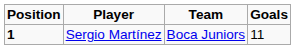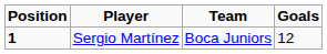Sergio Martínez | Goals: 11 -> 12
